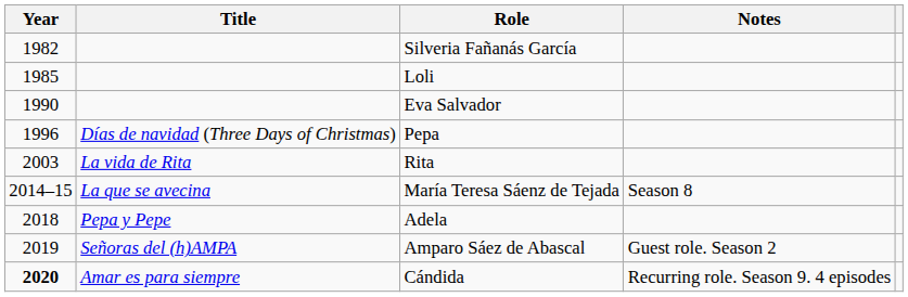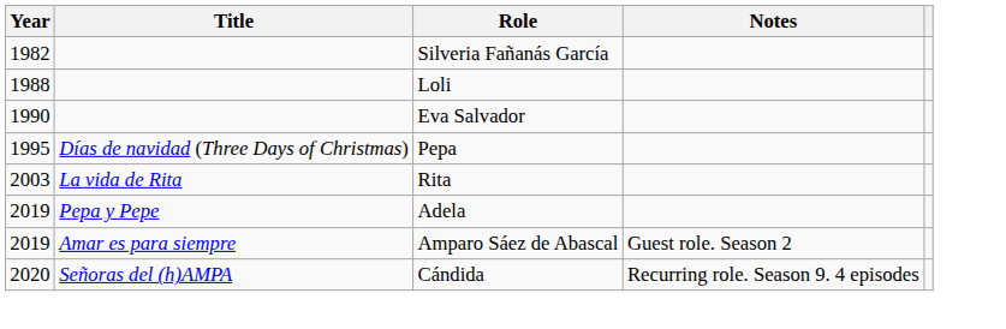Loli | Year: 1985 -> 1988
Pepa | Year: 1996 -> 1995
- row: 2014–15 | La que se avecina | María Teresa Sáenz de Tejada | Season 8
Adela | Year: 2018 -> 2019
Amparo Sáez de Abascal | Title: Señoras del (h)AMPA -> Amar es para siempre
Cándida | Year: bold -> normal
Cándida | Title: Amar es para siempre -> Señoras del (h)AMPA
